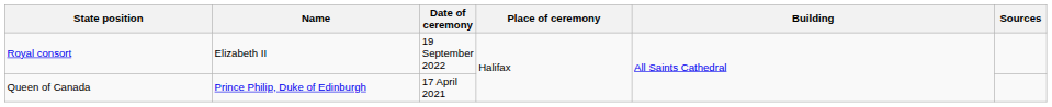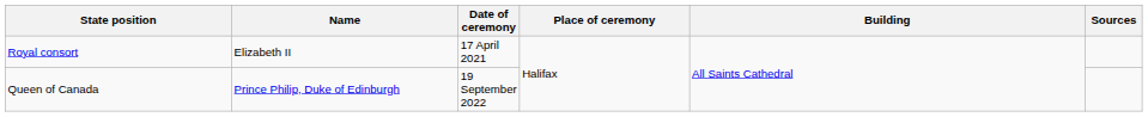Royal consort | Date of ceremony: 19 September 2022 -> 17 April 2021
Queen of Canada | Date of ceremony: 17 April 2021 -> 19 September 2022
